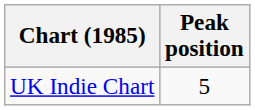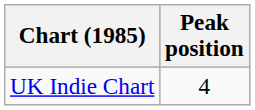UK Indie Chart | Peak position: 5 -> 4
